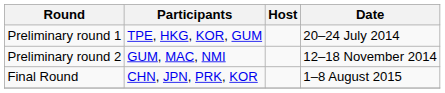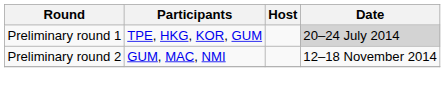Preliminary round 1 | Date: no background -> lightgrey background
- row: Final Round | CHN, JPN, PRK, KOR | 1–8 August 2015
